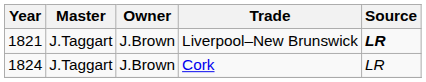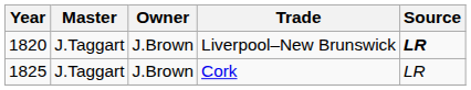Liverpool–New Brunswick | Year: 1821 -> 1820
Cork | Year: 1824 -> 1825
